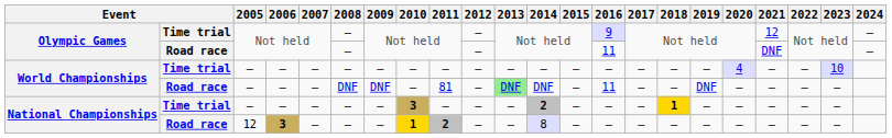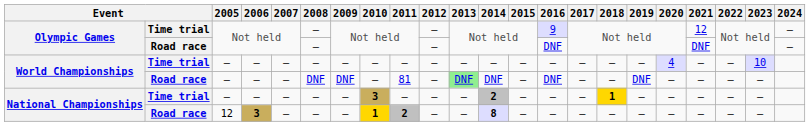Olympic Games / Road race | 2016: 11 -> DNF
World Championships / Road race | 2016: 11 -> DNF
National Championships / Road race | 2014: normal -> bold
